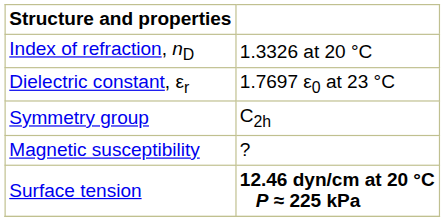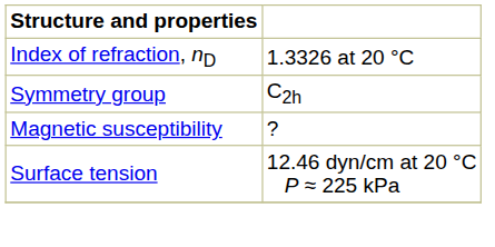- row: Dielectric constant, εr | 1.7697 ε0 at 23 °C
Surface tension | column 2: bold -> normal
